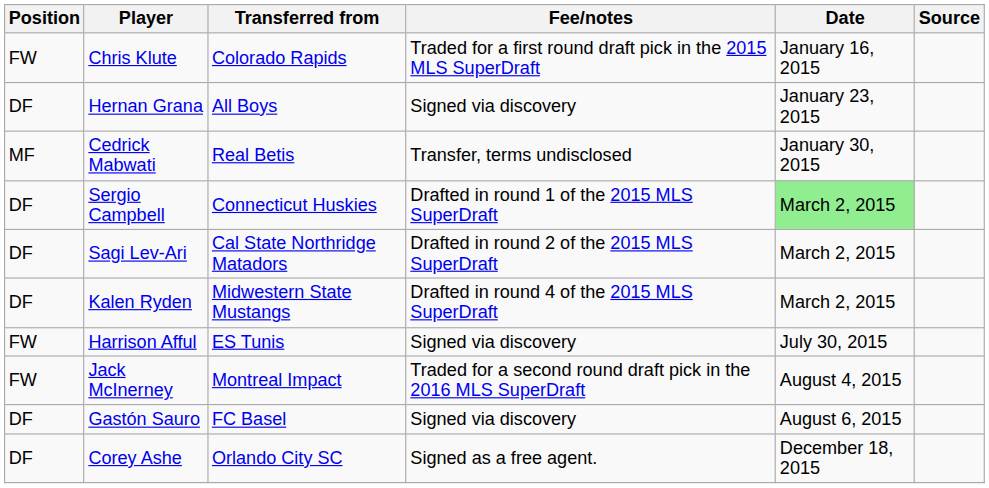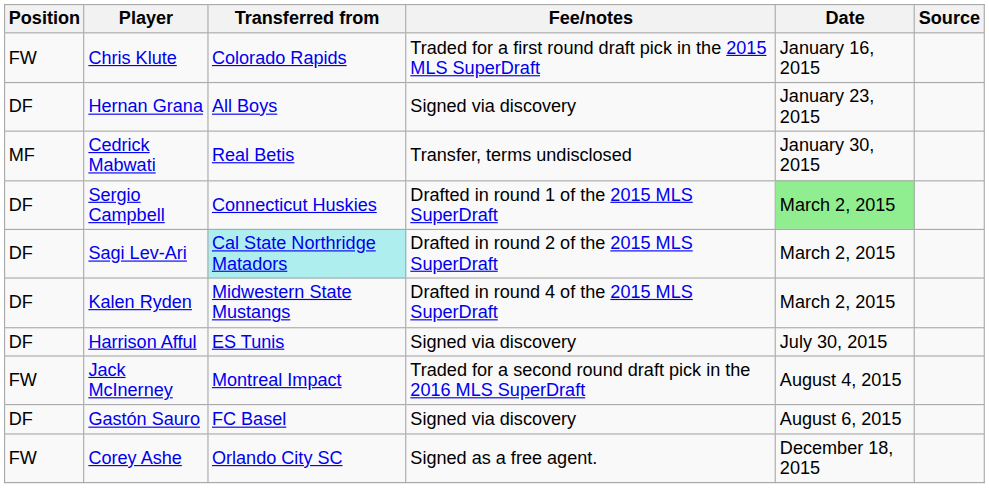Sagi Lev-Ari | Transferred from: no background -> paleturquoise background
Harrison Afful | Position: FW -> DF
Corey Ashe | Position: DF -> FW
